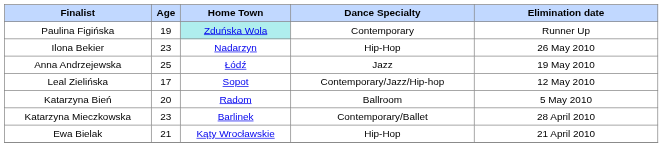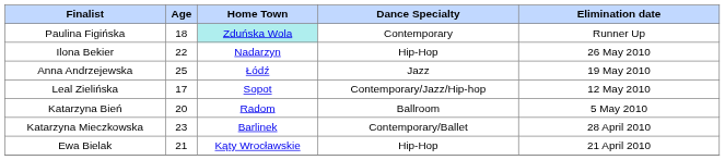Paulina Figińska | Age: 19 -> 18
Ilona Bekier | Age: 23 -> 22
